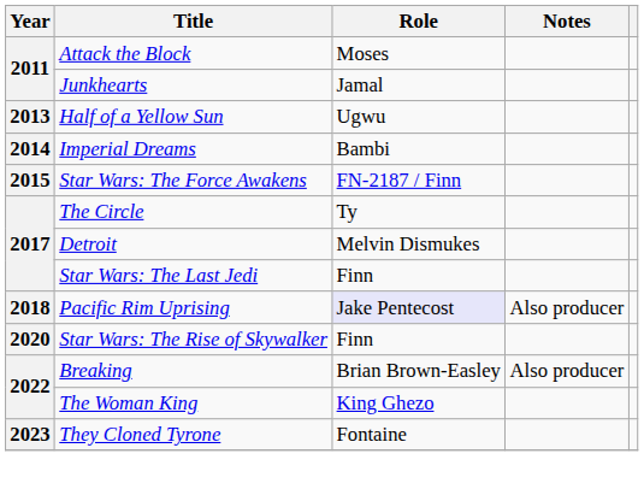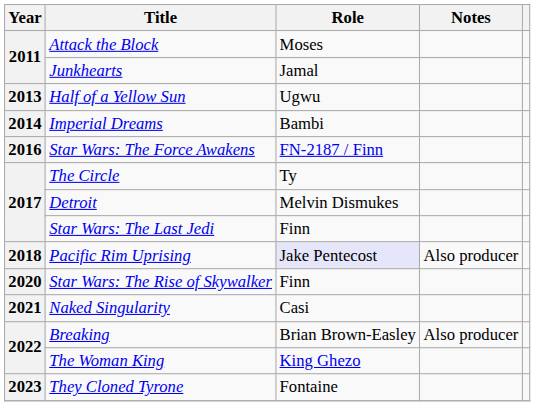Star Wars: The Force Awakens | Year: 2015 -> 2016
+ row: 2021 | Naked Singularity | Casi
